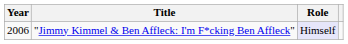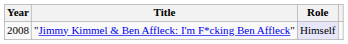"Jimmy Kimmel & Ben Affleck: I'm F*cking Ben Affleck" | Year: 2006 -> 2008
